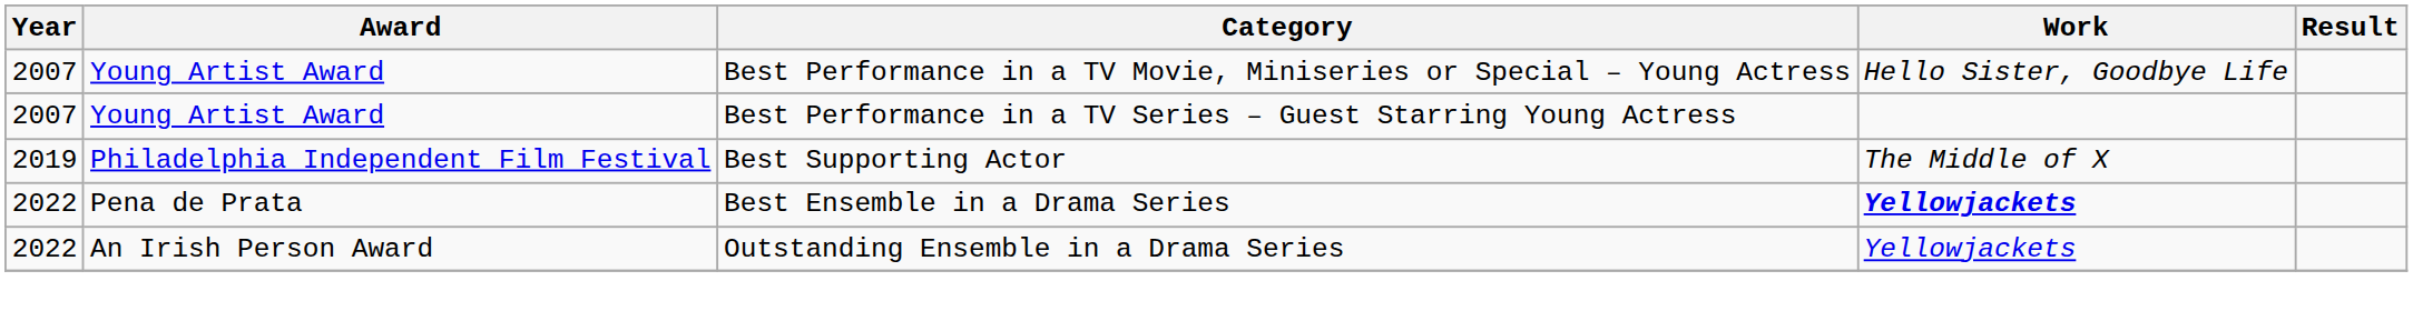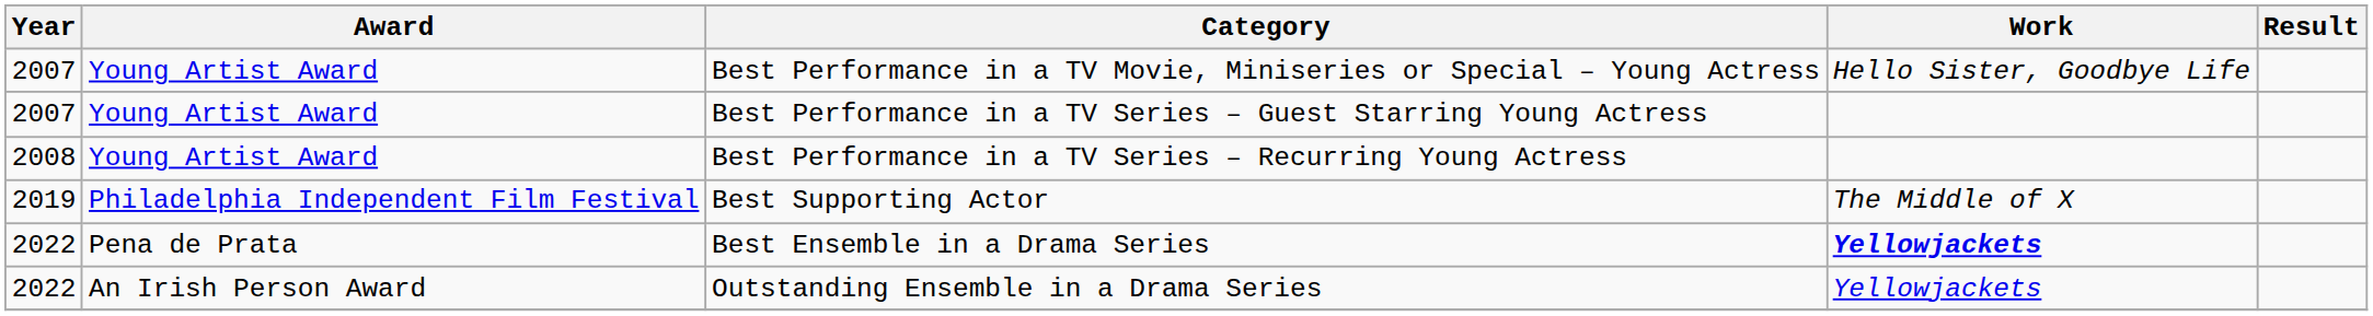+ row: 2008 | Young Artist Award | Best Performance in a TV Series – Recurring Young Actress
